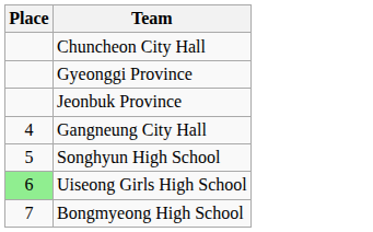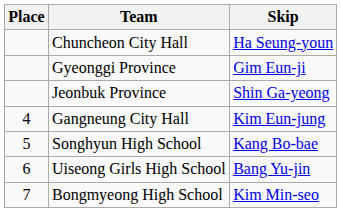+ column: Skip | Ha Seung-youn | Gim Eun-ji | Shin Ga-yeong | Kim Eun-jung | Kang Bo-bae | Bang Yu-jin | Kim Min-seo
Uiseong Girls High School | Place: lightgreen background -> no background
